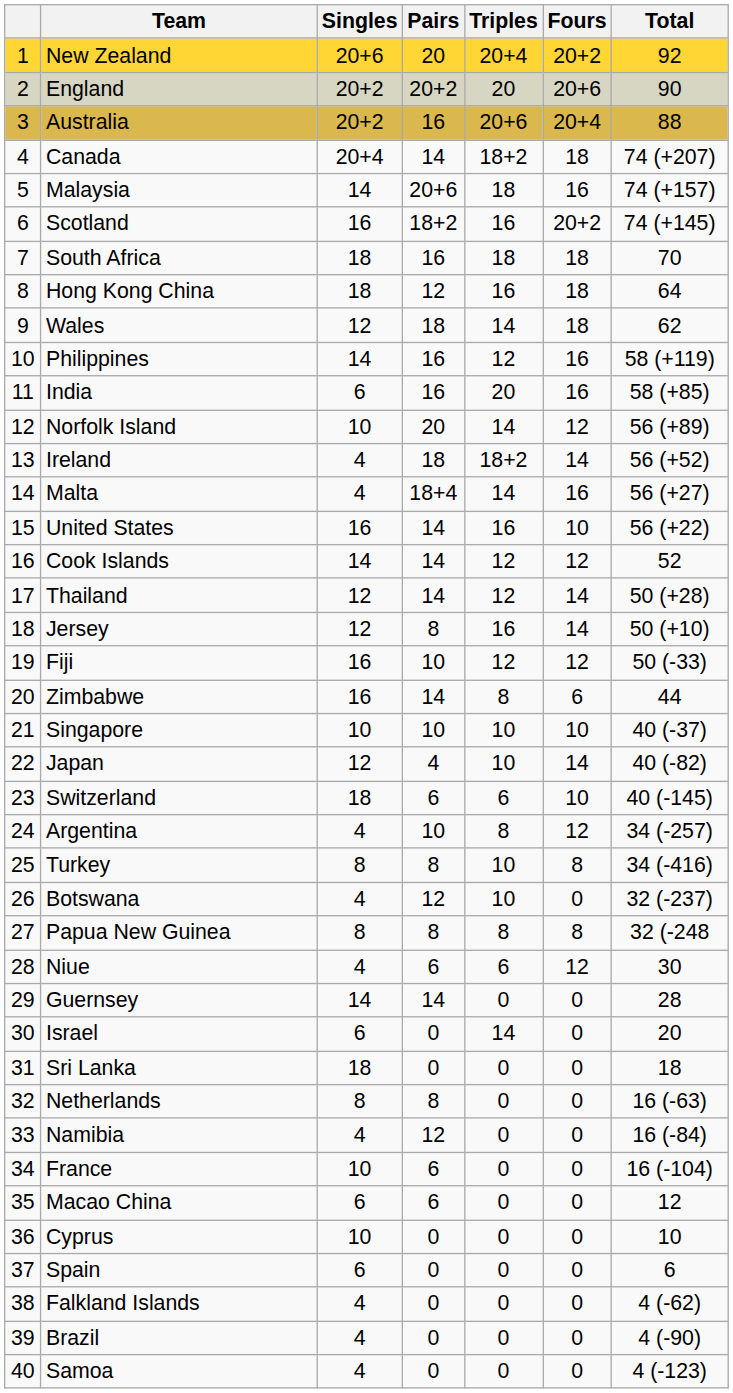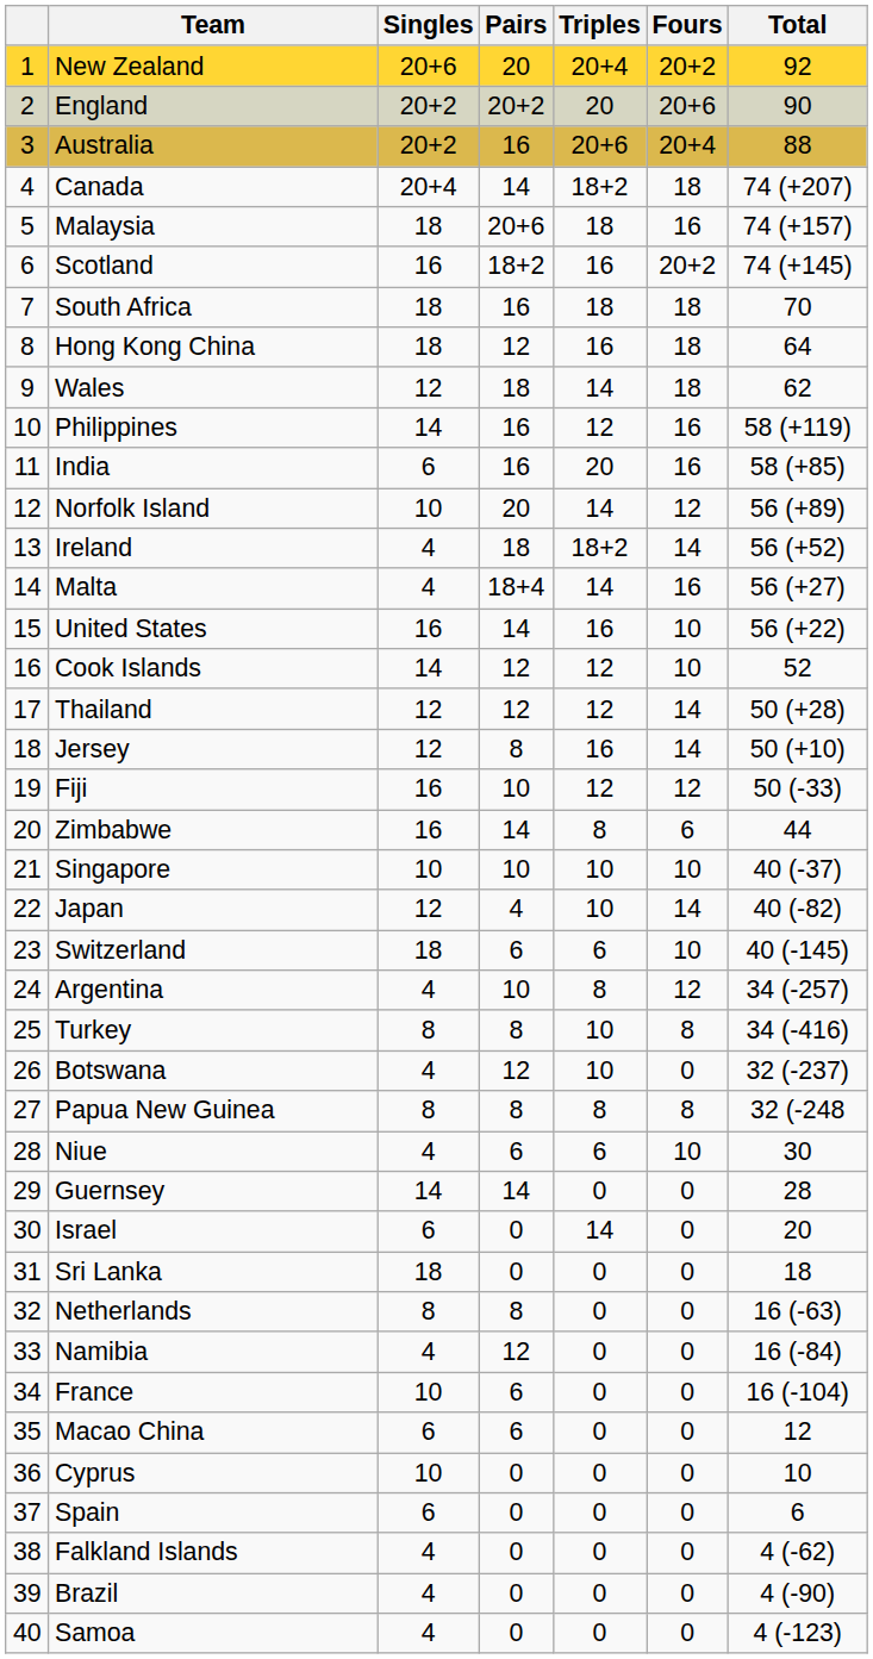Malaysia | Singles: 14 -> 18
Cook Islands | Pairs: 14 -> 12
Cook Islands | Fours: 12 -> 10
Thailand | Pairs: 14 -> 12
Niue | Fours: 12 -> 10
